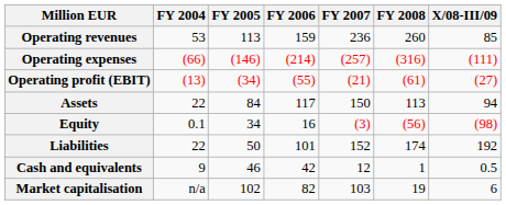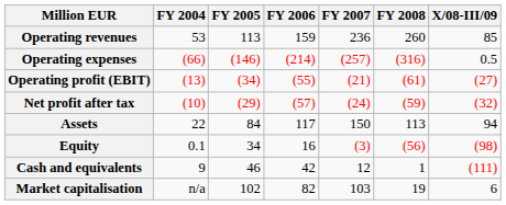Operating expenses | X/08-III/09: (111) -> 0.5
+ row: Net profit after tax | (10) | (29) | (57) | (24) | (59) | (32)
- row: Liabilities | 22 | 50 | 101 | 152 | 174 | 192
Cash and equivalents | X/08-III/09: 0.5 -> (111)
